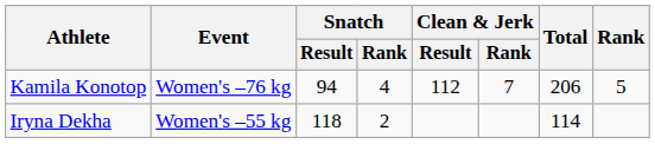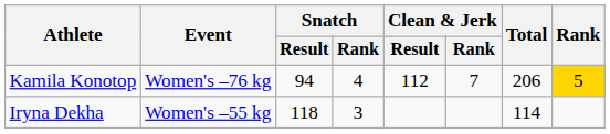Kamila Konotop | Rank: no background -> gold background
Iryna Dekha | Snatch / Rank: 2 -> 3
